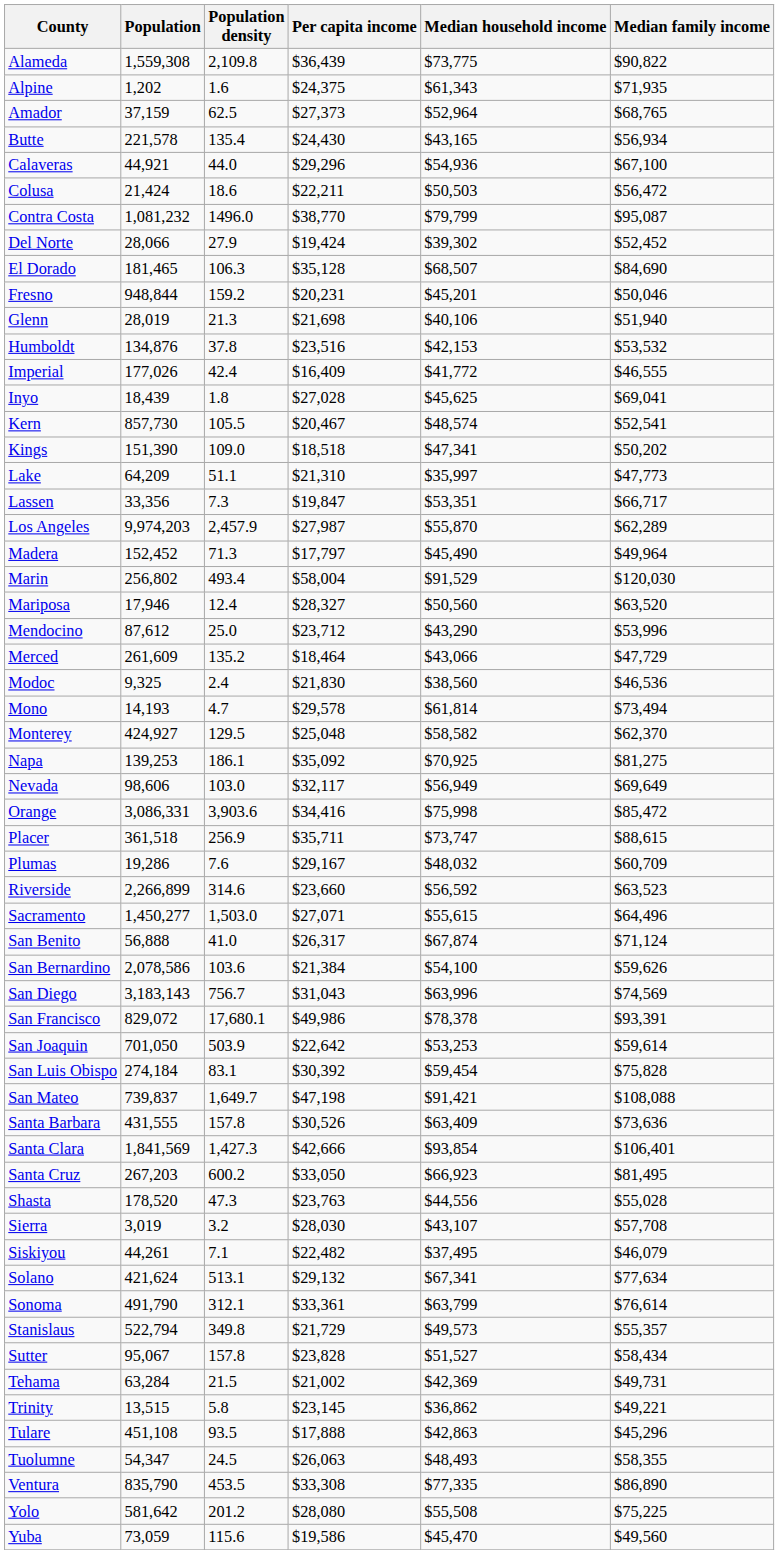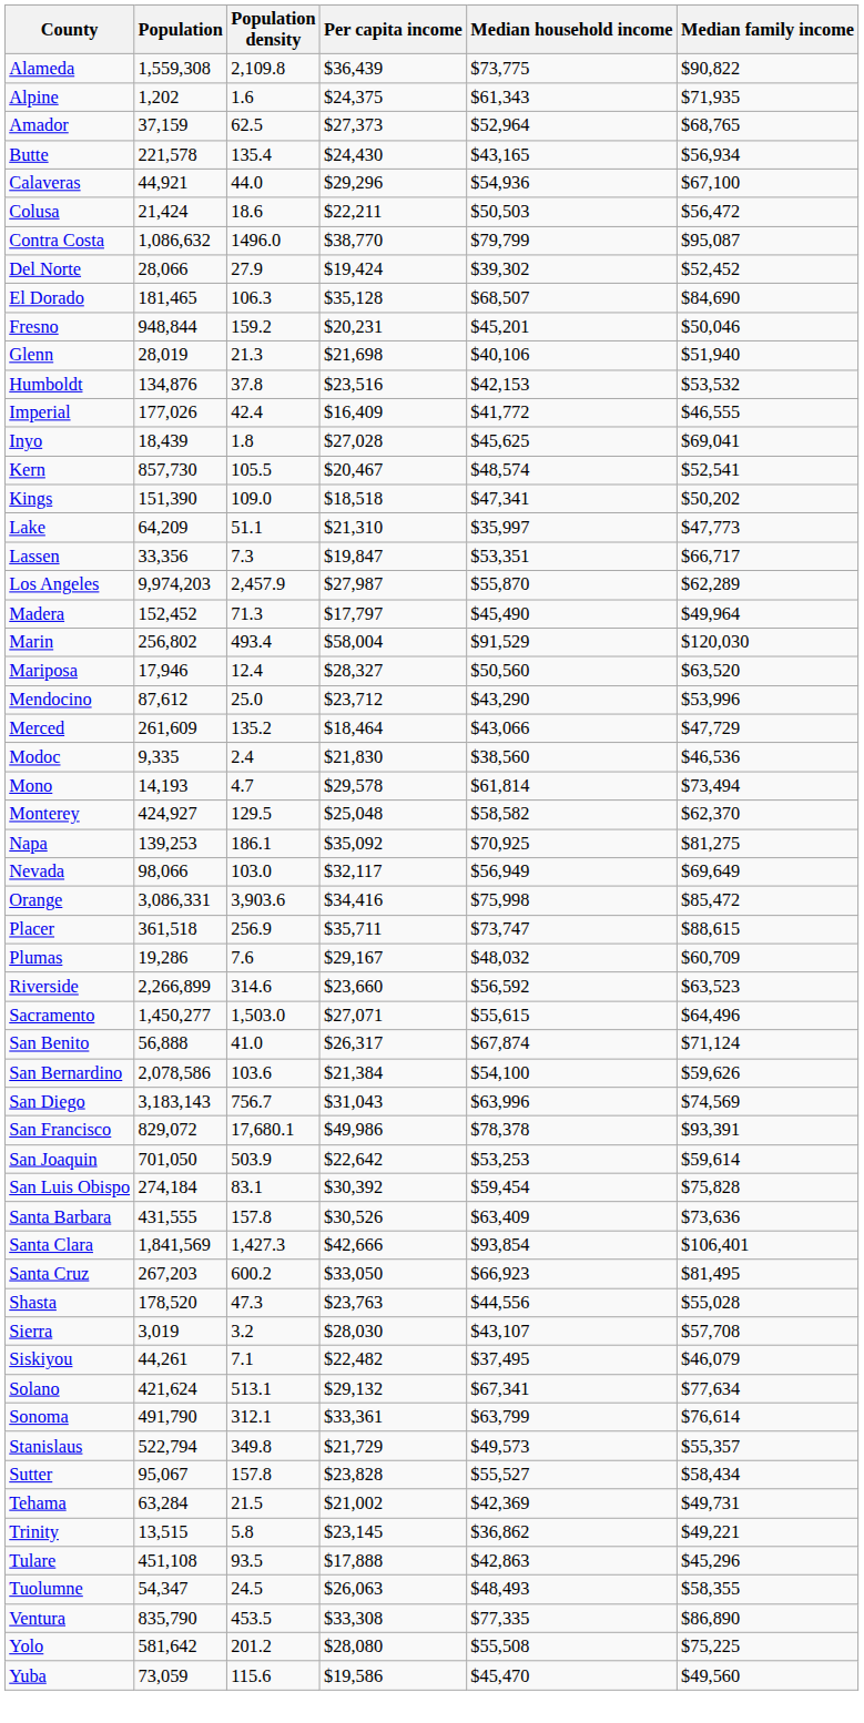Contra Costa | Population: 1,081,232 -> 1,086,632
Modoc | Population: 9,325 -> 9,335
Nevada | Population: 98,606 -> 98,066
- row: San Mateo | 739,837 | 1,649.7 | $47,198 | $91,421 | $108,088
Sutter | Median household income: $51,527 -> $55,527
